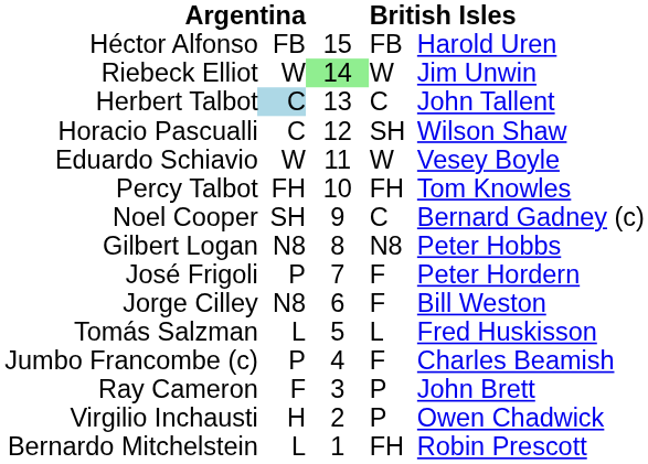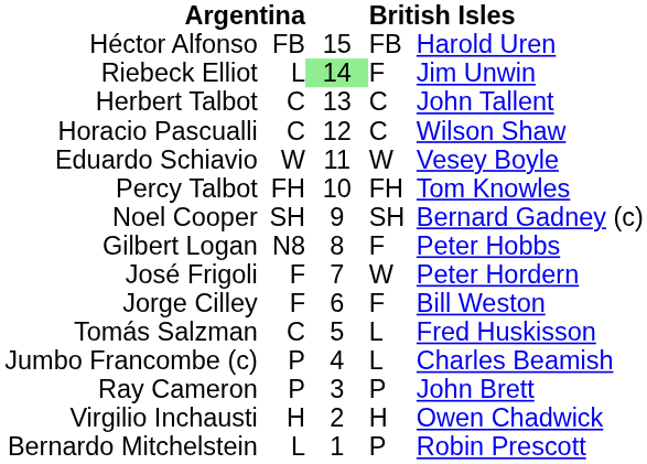Riebeck Elliot | column 2: W -> L
Riebeck Elliot | column 4: W -> F
Herbert Talbot | column 2: lightblue background -> no background
Horacio Pascualli | column 4: SH -> C
Noel Cooper | column 4: C -> SH
Gilbert Logan | column 4: N8 -> F
José Frigoli | column 2: P -> F
José Frigoli | column 4: F -> W
Jorge Cilley | column 2: N8 -> F
Tomás Salzman | column 2: L -> C
Jumbo Francombe (c) | column 4: F -> L
Ray Cameron | column 2: F -> P
Virgilio Inchausti | column 4: P -> H
Bernardo Mitchelstein | column 4: FH -> P
